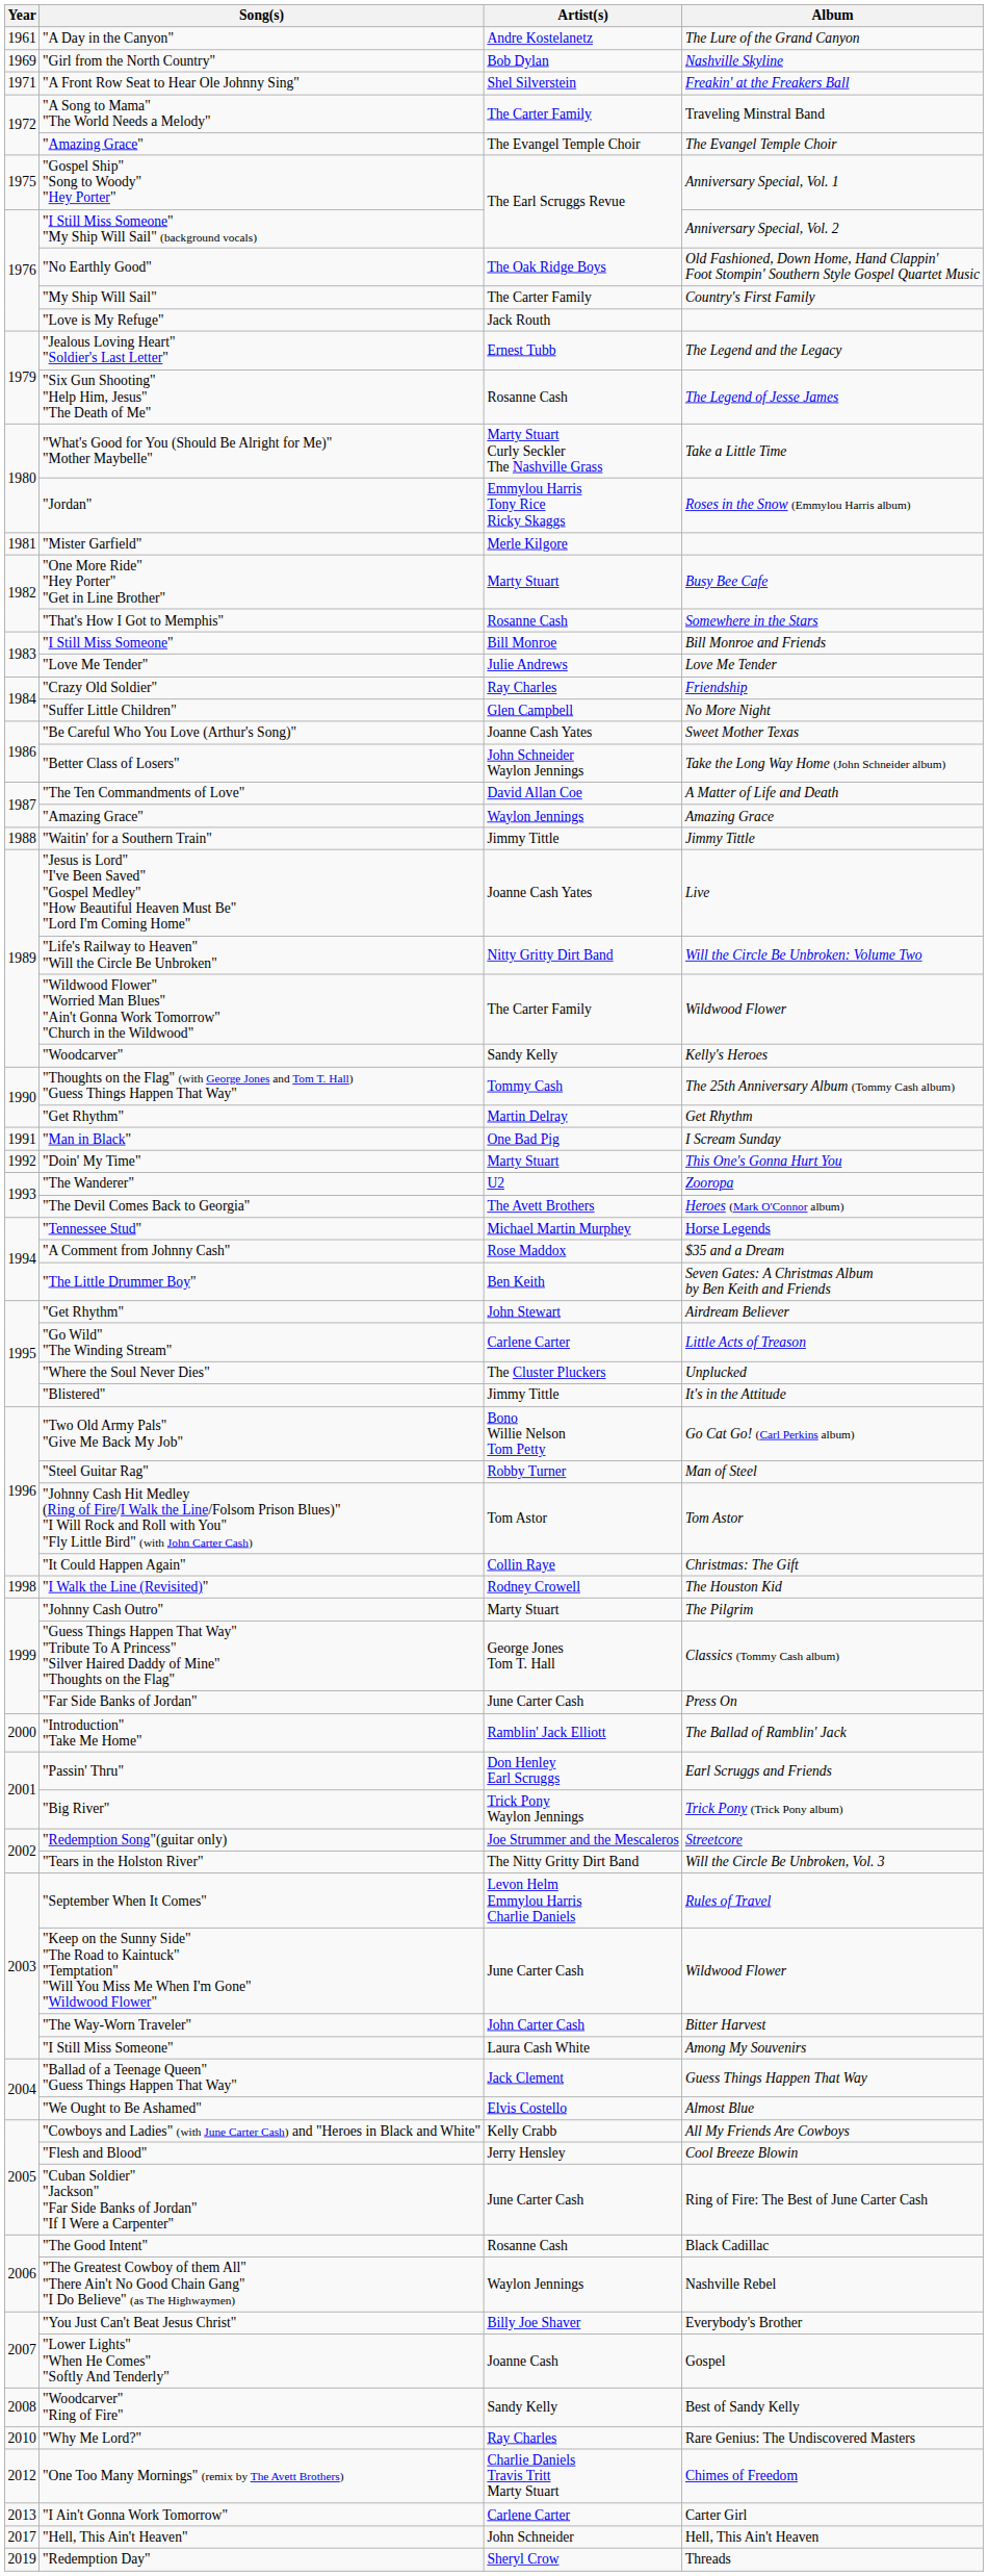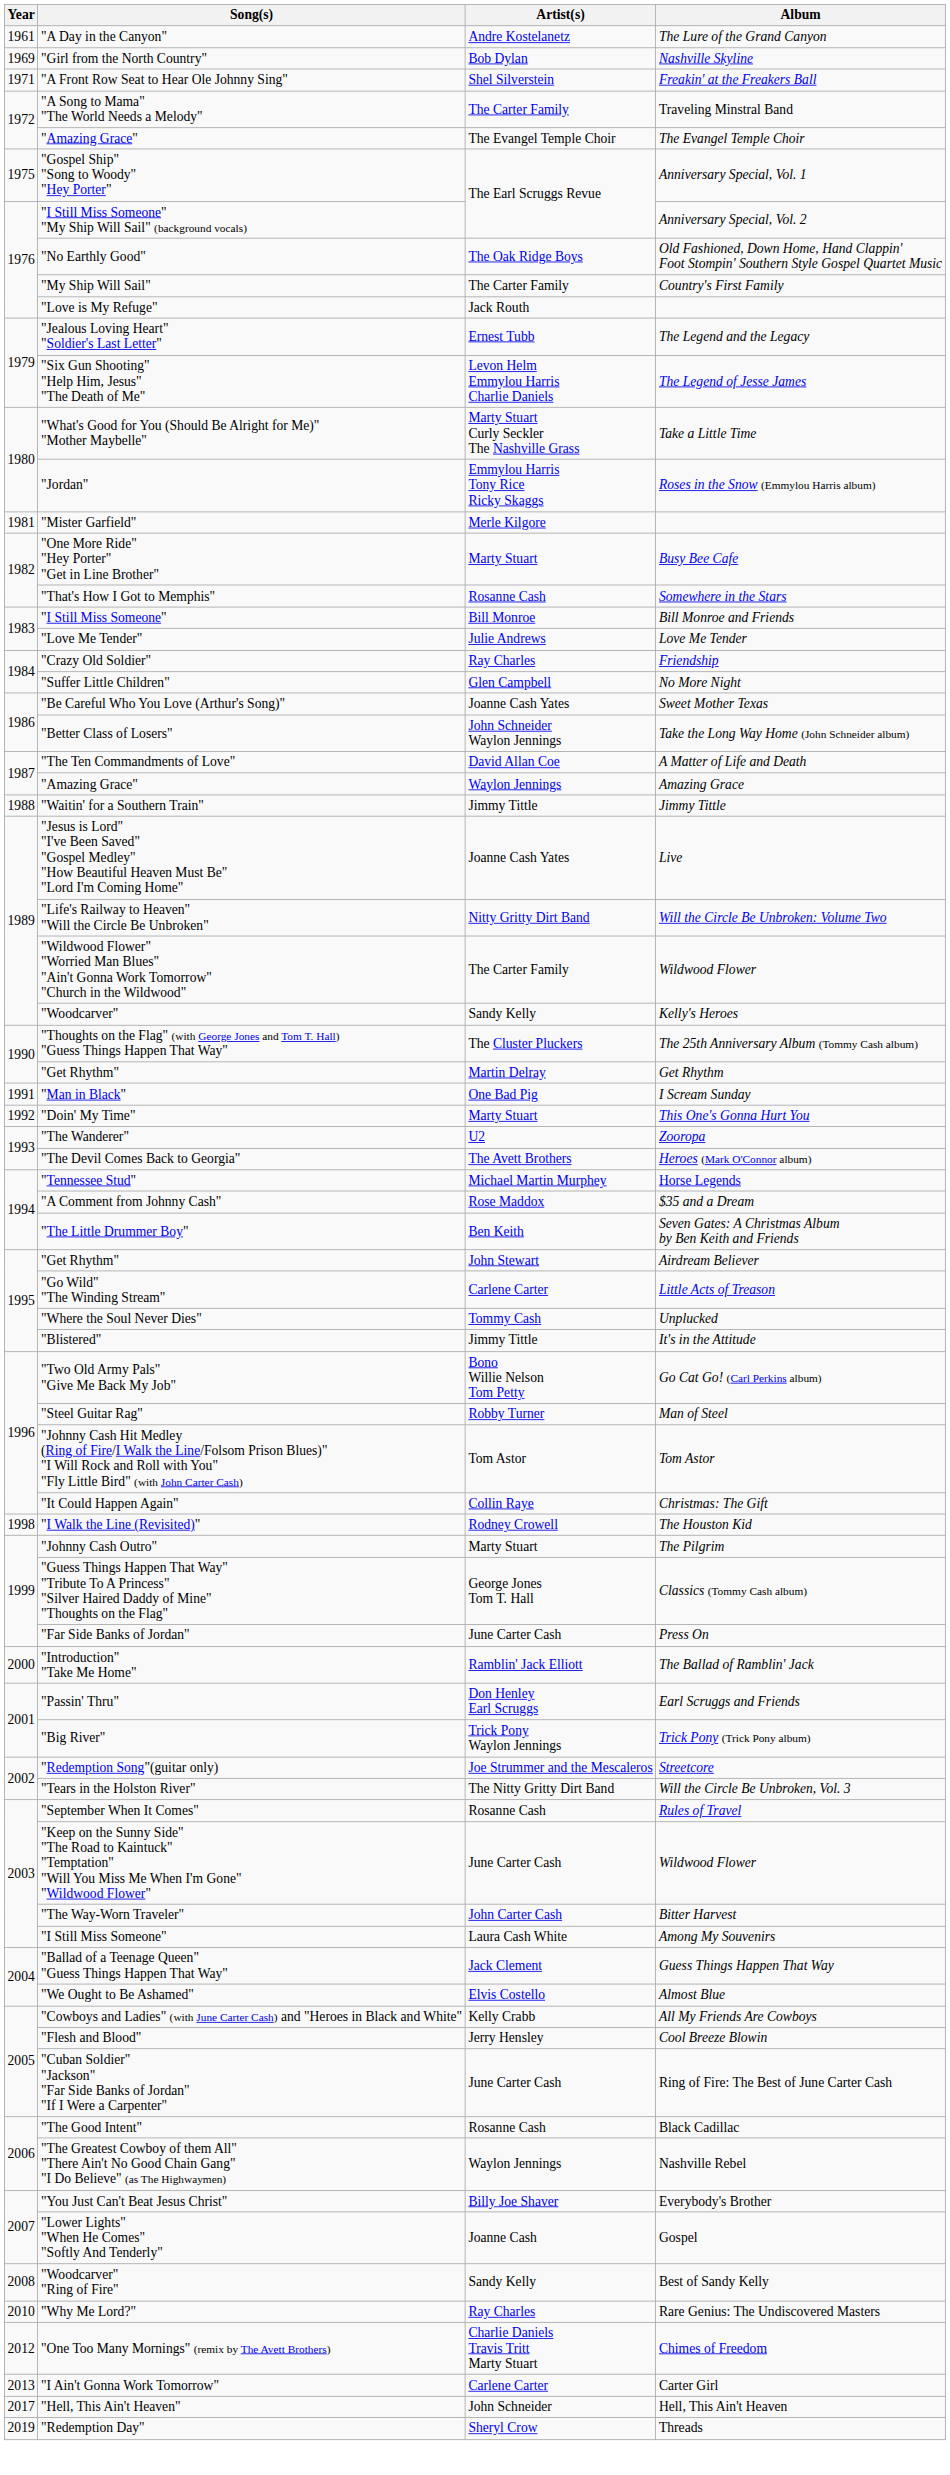The Legend of Jesse James | Artist(s): Rosanne Cash -> Levon Helm Emmylou Harris Charlie Daniels
The 25th Anniversary Album (Tommy Cash album) | Artist(s): Tommy Cash -> The Cluster Pluckers
Unplucked | Artist(s): The Cluster Pluckers -> Tommy Cash
Rules of Travel | Artist(s): Levon Helm Emmylou Harris Charlie Daniels -> Rosanne Cash
